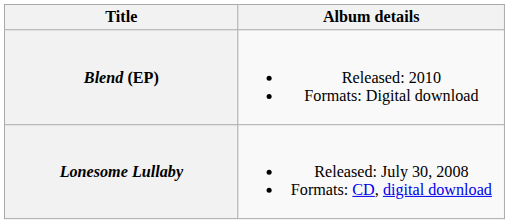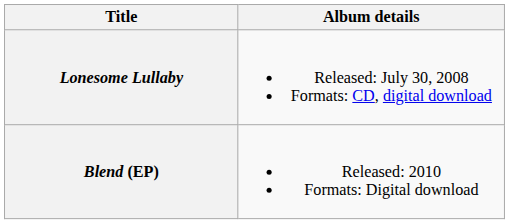rows swapped: Lonesome Lullaby <-> Blend (EP)
